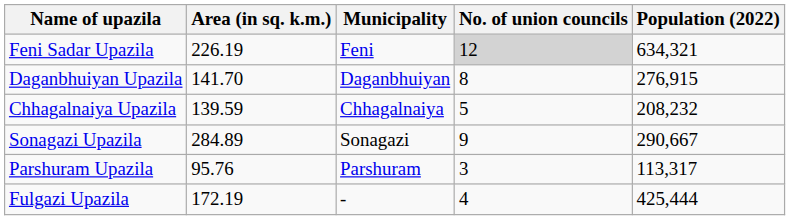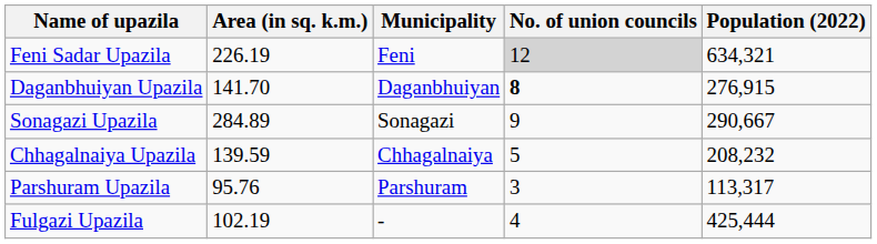Daganbhuiyan Upazila | No. of union councils: normal -> bold
rows swapped: Chhagalnaiya Upazila <-> Sonagazi Upazila
Fulgazi Upazila | Area (in sq. k.m.): 172.19 -> 102.19
